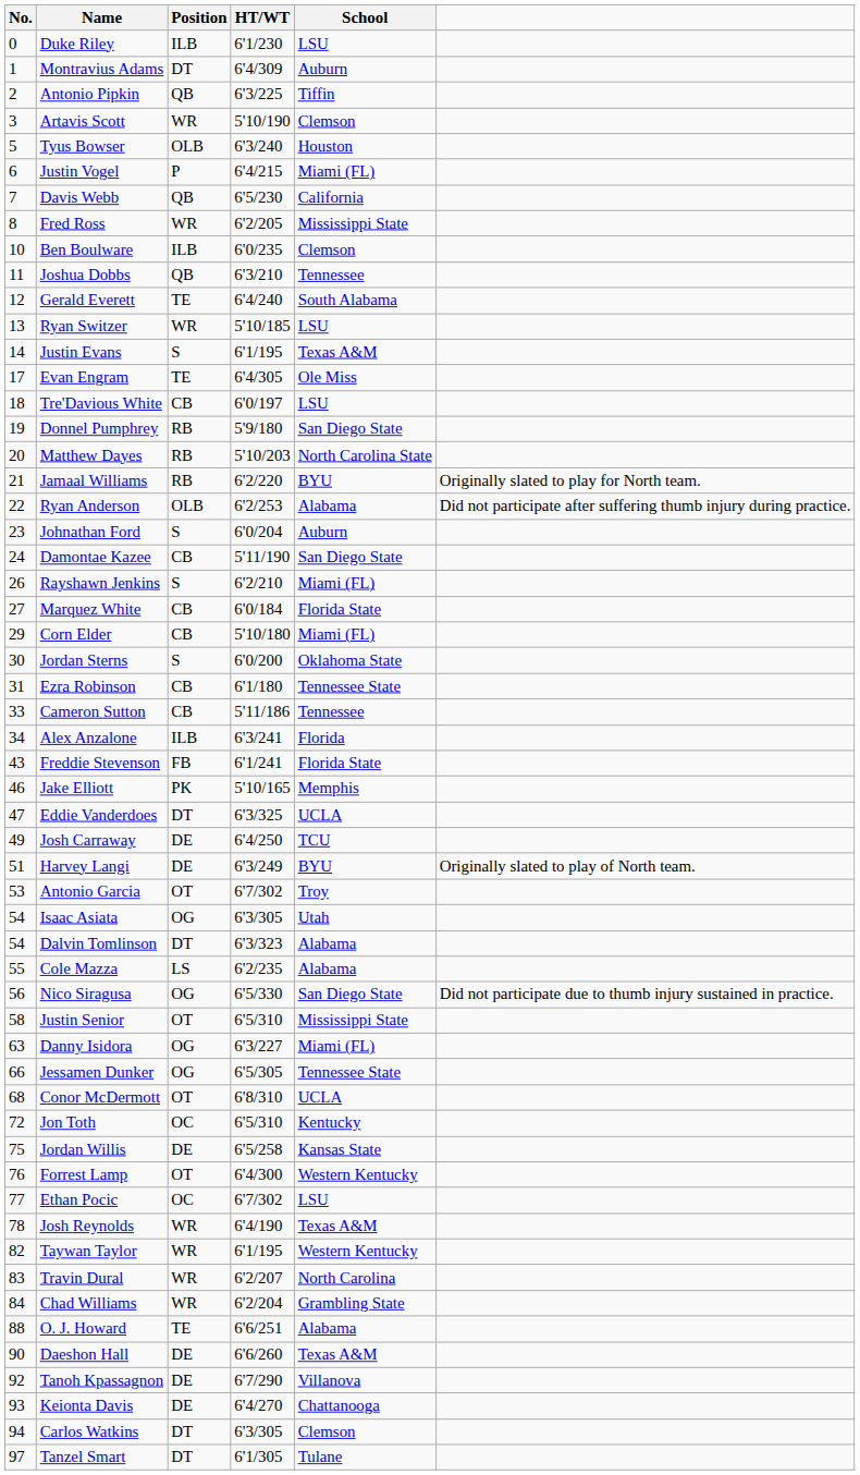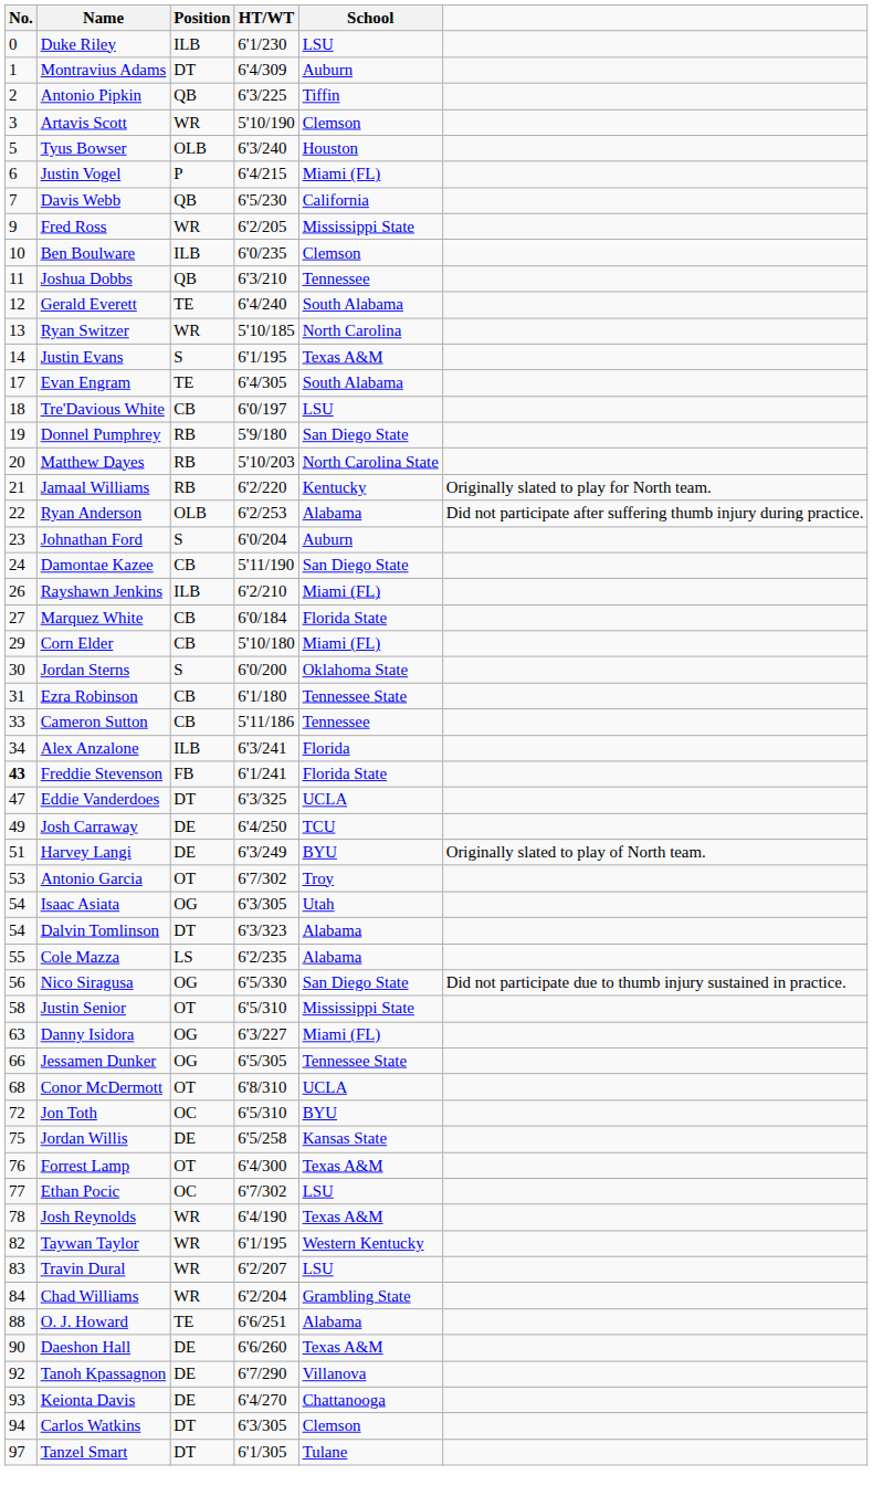Fred Ross | No.: 8 -> 9
Ryan Switzer | School: LSU -> North Carolina
Evan Engram | School: Ole Miss -> South Alabama
Jamaal Williams | School: BYU -> Kentucky
Rayshawn Jenkins | Position: S -> ILB
Freddie Stevenson | No.: normal -> bold
- row: 46 | Jake Elliott | PK | 5'10/165 | Memphis
Jon Toth | School: Kentucky -> BYU
Forrest Lamp | School: Western Kentucky -> Texas A&M
Travin Dural | School: North Carolina -> LSU
